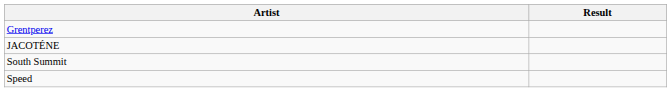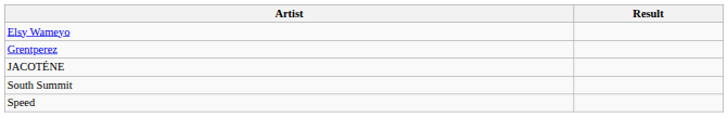+ row: Elsy Wameyo
